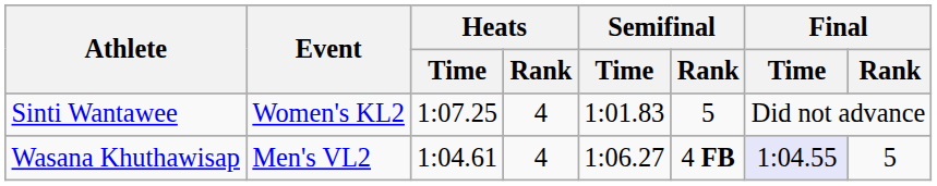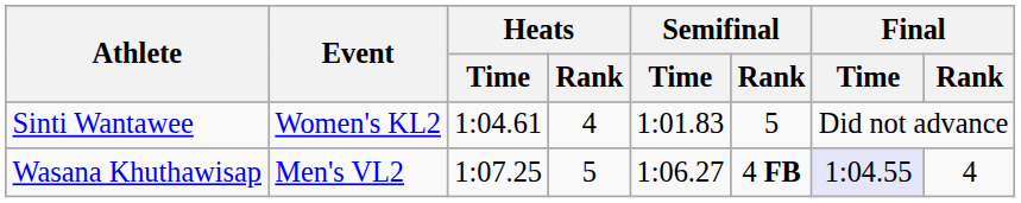Sinti Wantawee | Heats / Time: 1:07.25 -> 1:04.61
Wasana Khuthawisap | Heats / Time: 1:04.61 -> 1:07.25
Wasana Khuthawisap | Heats / Rank: 4 -> 5
Wasana Khuthawisap | Final / Rank: 5 -> 4
